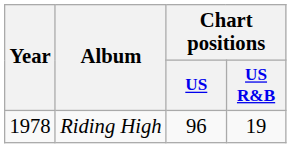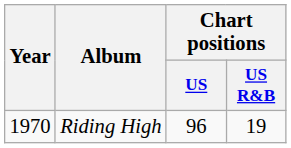Riding High | Year: 1978 -> 1970
